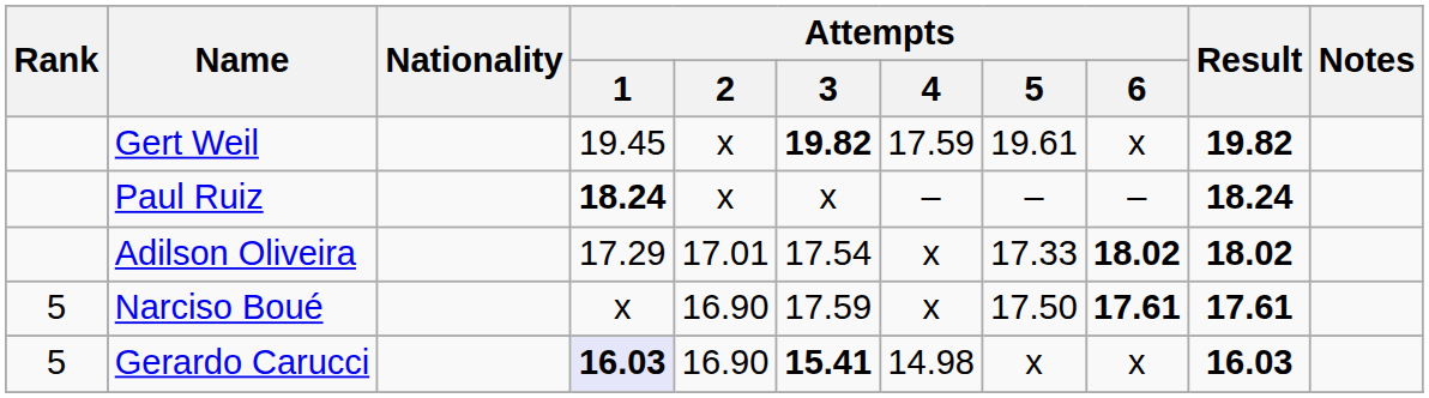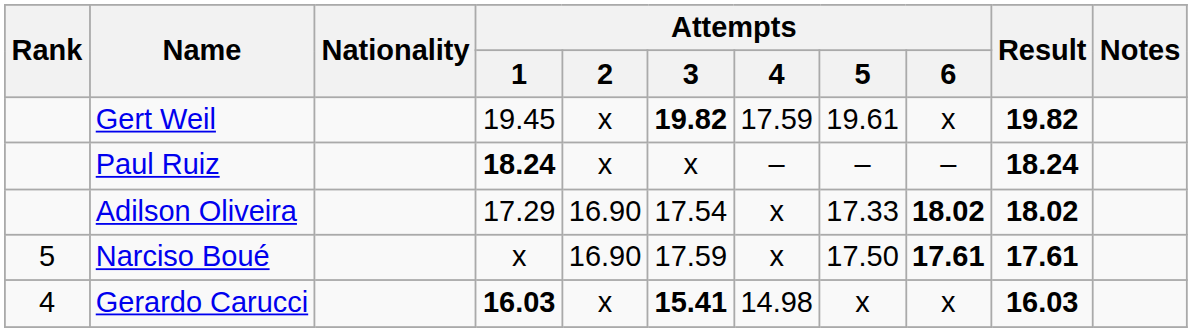Adilson Oliveira | Attempts / 2: 17.01 -> 16.90
Gerardo Carucci | Rank: 5 -> 4
Gerardo Carucci | Attempts / 1: lavender background -> no background
Gerardo Carucci | Attempts / 2: 16.90 -> x
